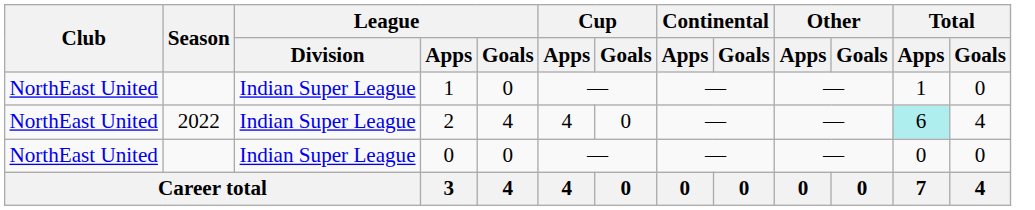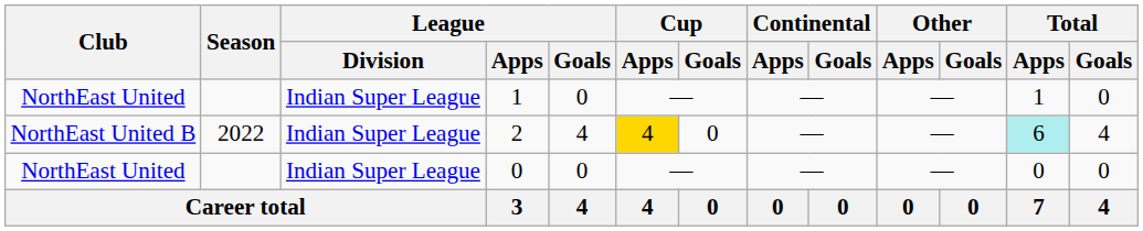2 | Club: NorthEast United -> NorthEast United B
2 | Cup / Apps: no background -> gold background
